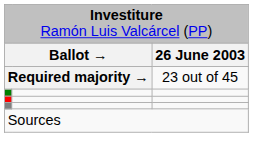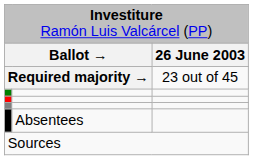+ row: Absentees
